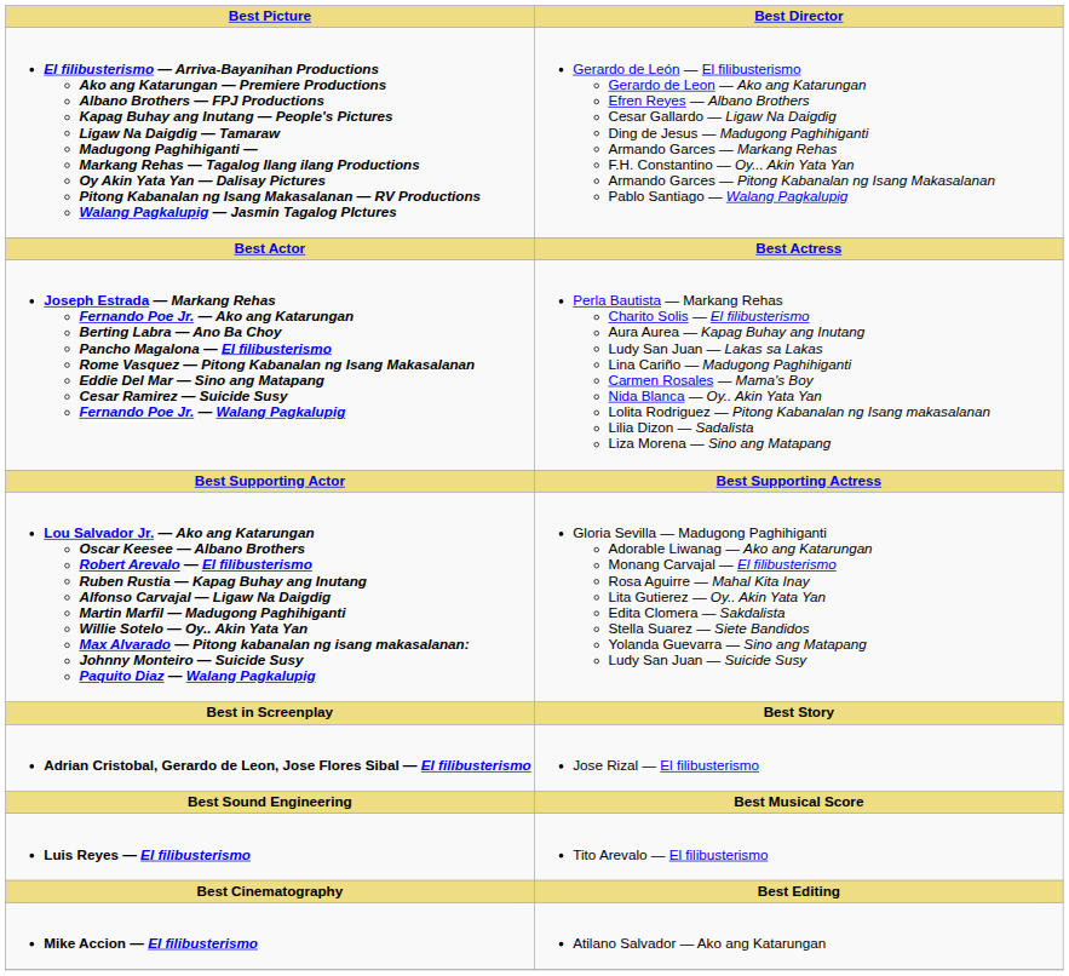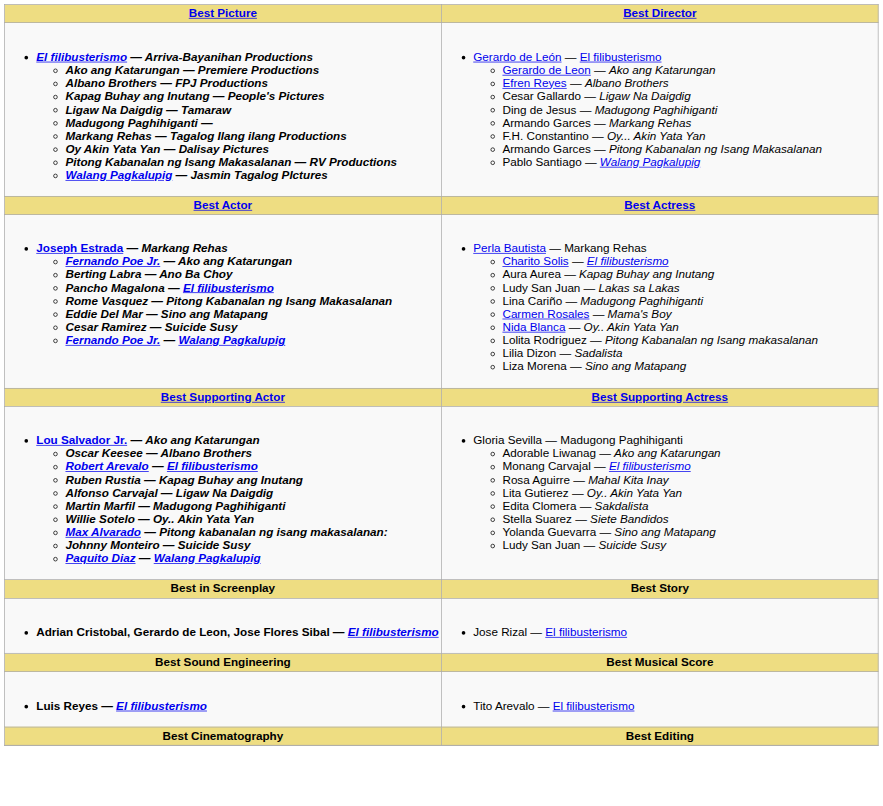- row: Mike Accion — El filibusterismo | Atilano Salvador — Ako ang Katarungan
